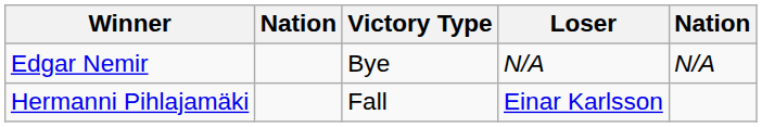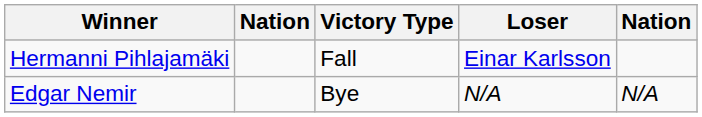rows swapped: Hermanni Pihlajamäki <-> Edgar Nemir
